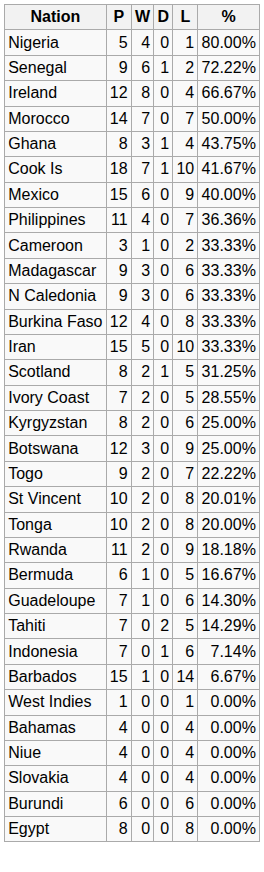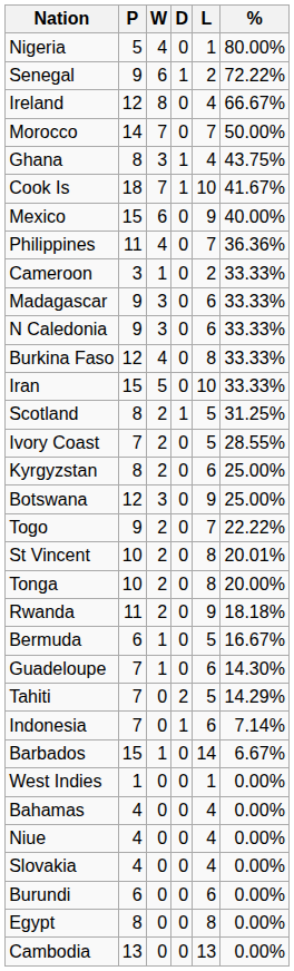+ row: Cambodia | 13 | 0 | 0 | 13 | 0.00%
